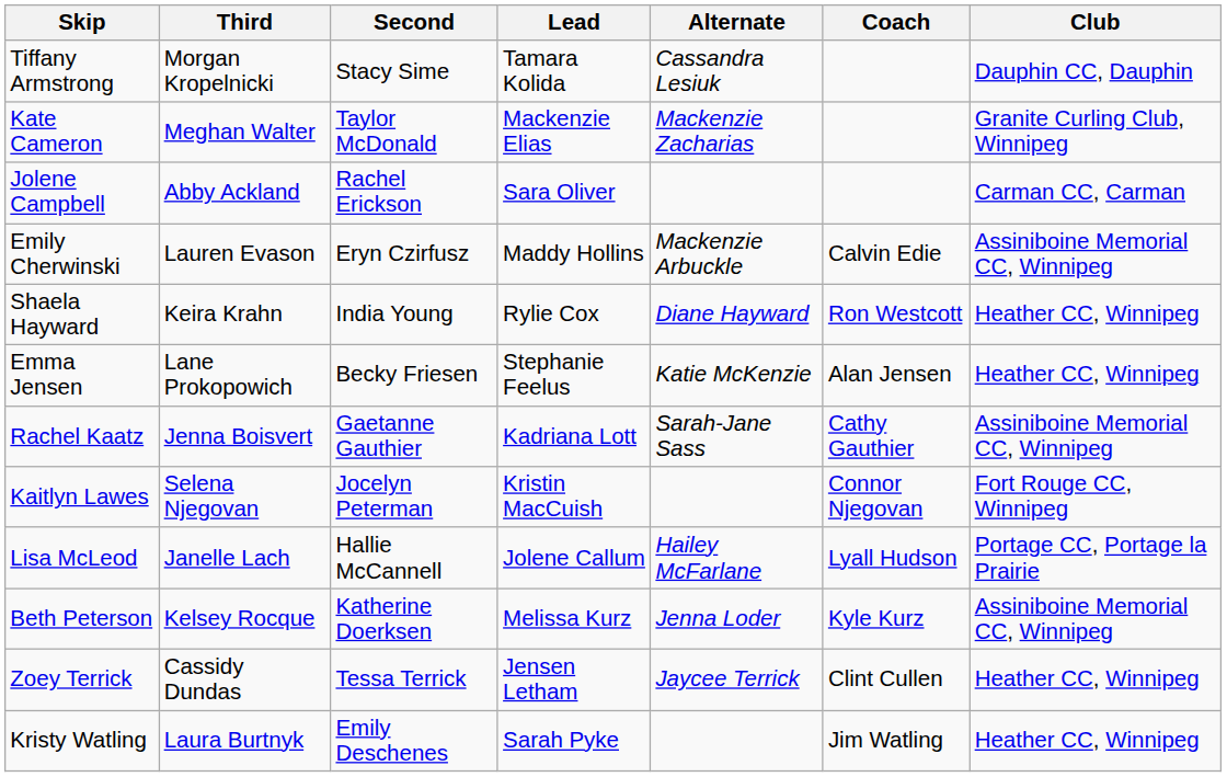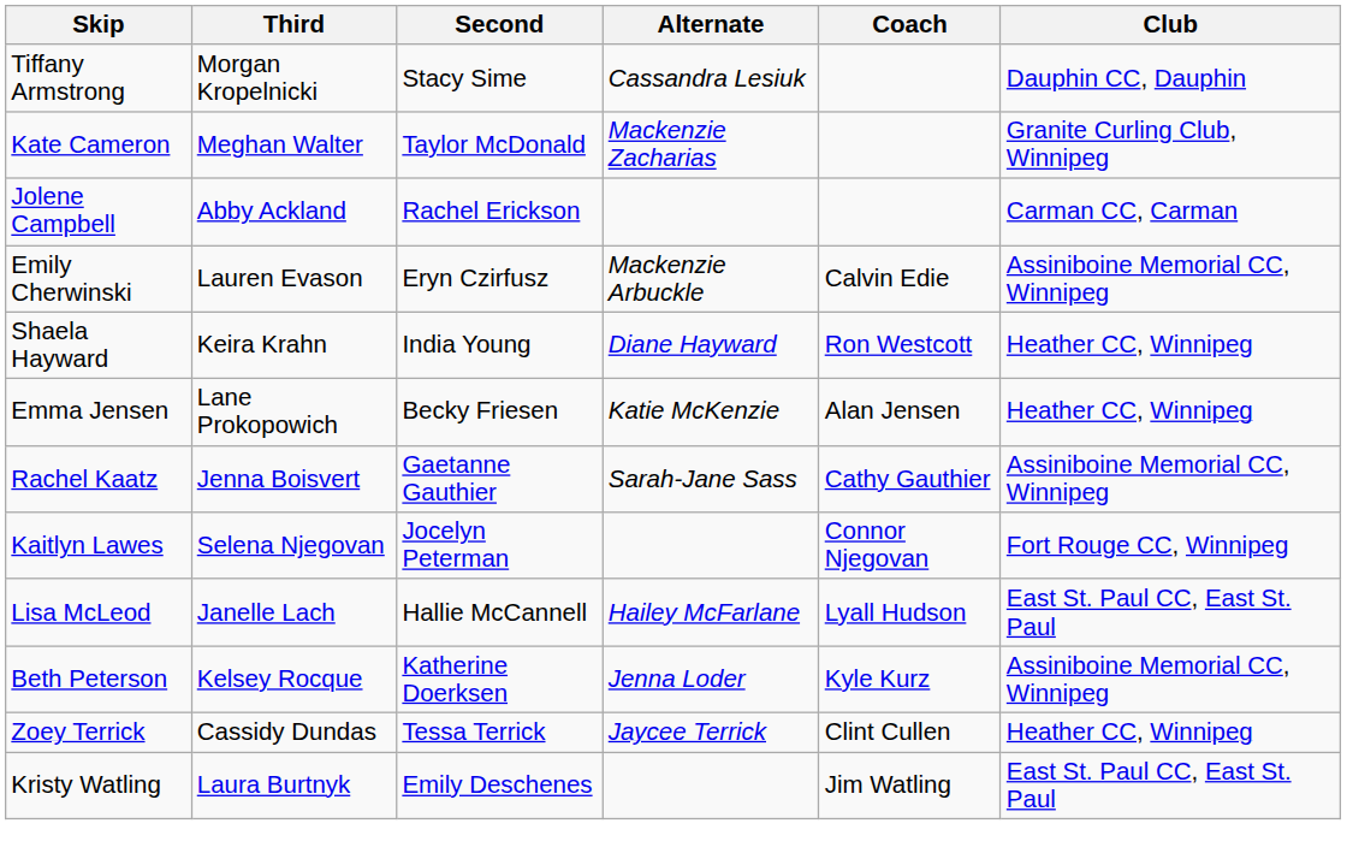- column: Lead | Tamara Kolida | Mackenzie Elias | Sara Oliver | Maddy Hollins | Rylie Cox | Stephanie Feelus | Kadriana Lott | Kristin MacCuish | Jolene Callum | Melissa Kurz | Jensen Letham | Sarah Pyke
Lisa McLeod | Club: Portage CC, Portage la Prairie -> East St. Paul CC, East St. Paul
Kristy Watling | Club: Heather CC, Winnipeg -> East St. Paul CC, East St. Paul
